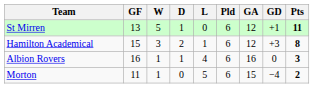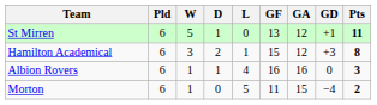columns swapped: Pld <-> GF
